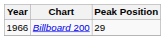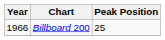Billboard 200 | Peak Position: 29 -> 25
